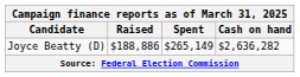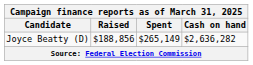Joyce Beatty (D) | Raised: $188,886 -> $188,856
